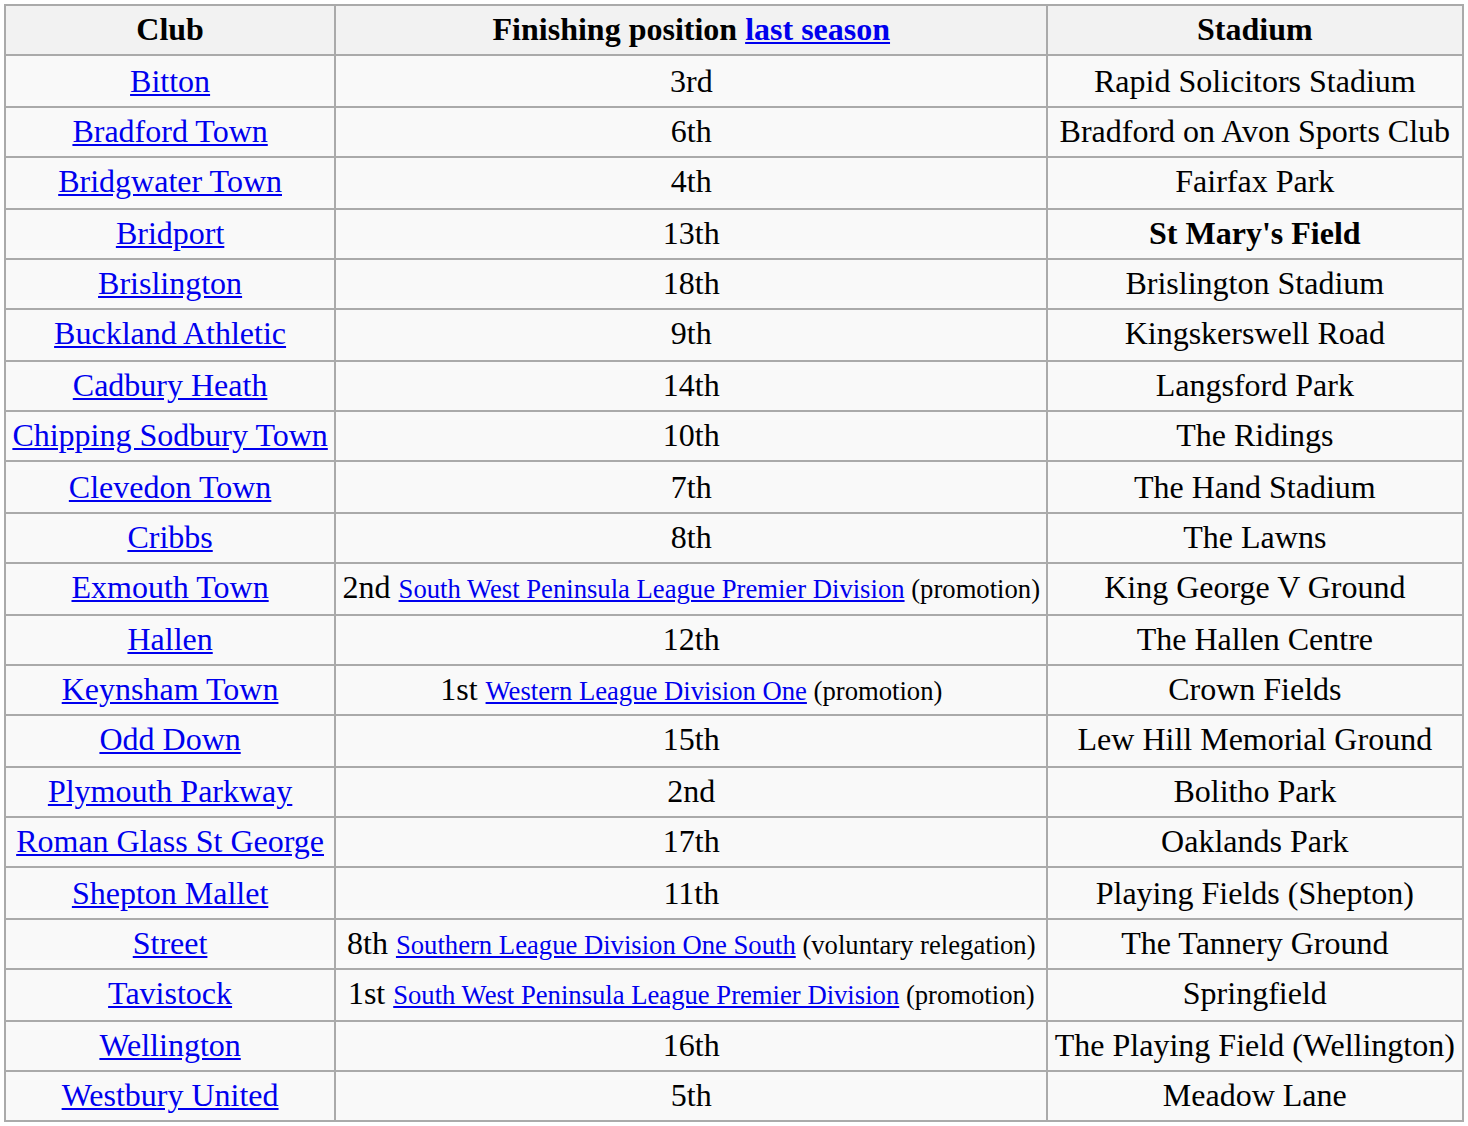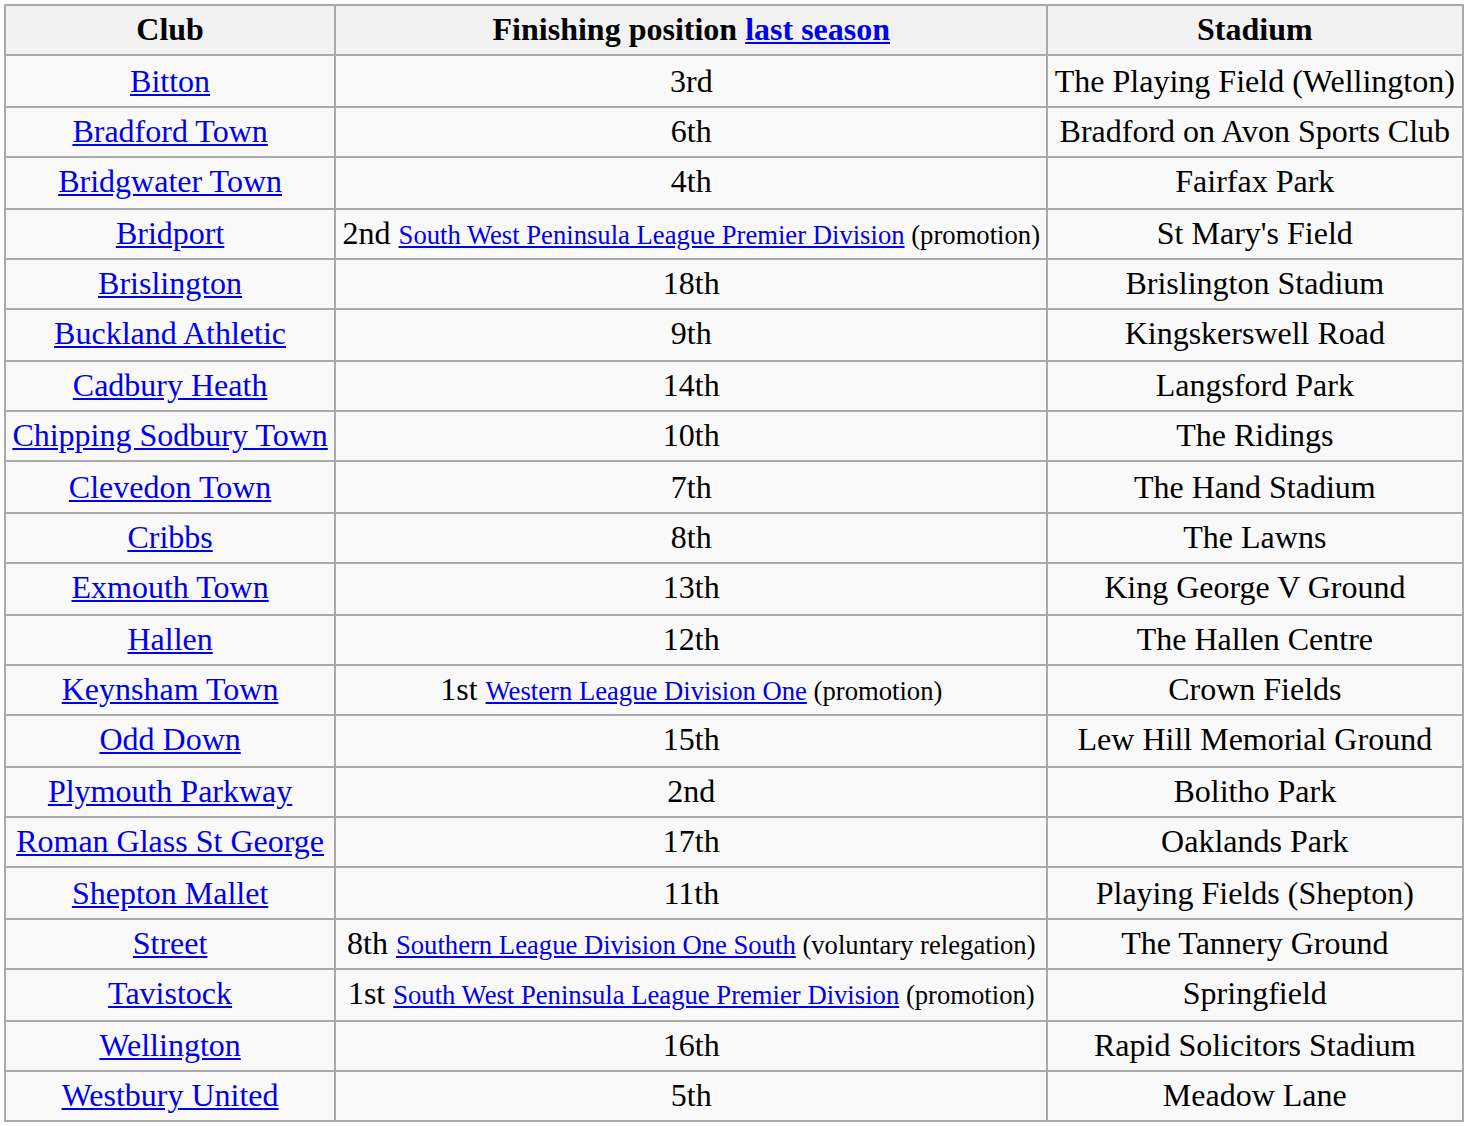Bitton | Stadium: Rapid Solicitors Stadium -> The Playing Field (Wellington)
Bridport | Finishing position last season: 13th -> 2nd South West Peninsula League Premier Division (promotion)
Bridport | Stadium: bold -> normal
Exmouth Town | Finishing position last season: 2nd South West Peninsula League Premier Division (promotion) -> 13th
Wellington | Stadium: The Playing Field (Wellington) -> Rapid Solicitors Stadium
